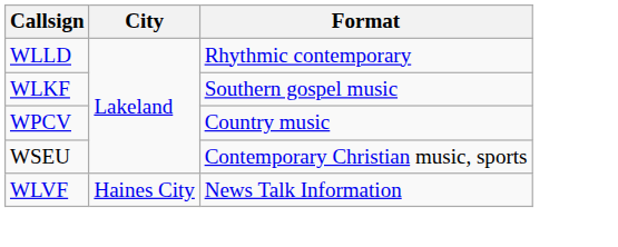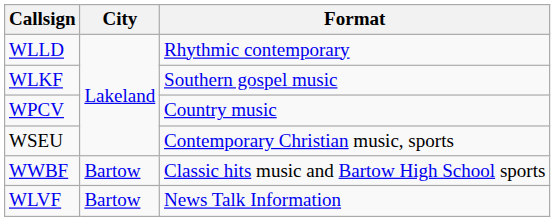+ row: WWBF | Bartow | Classic hits music and Bartow High School sports
WLVF | City: Haines City -> Bartow
